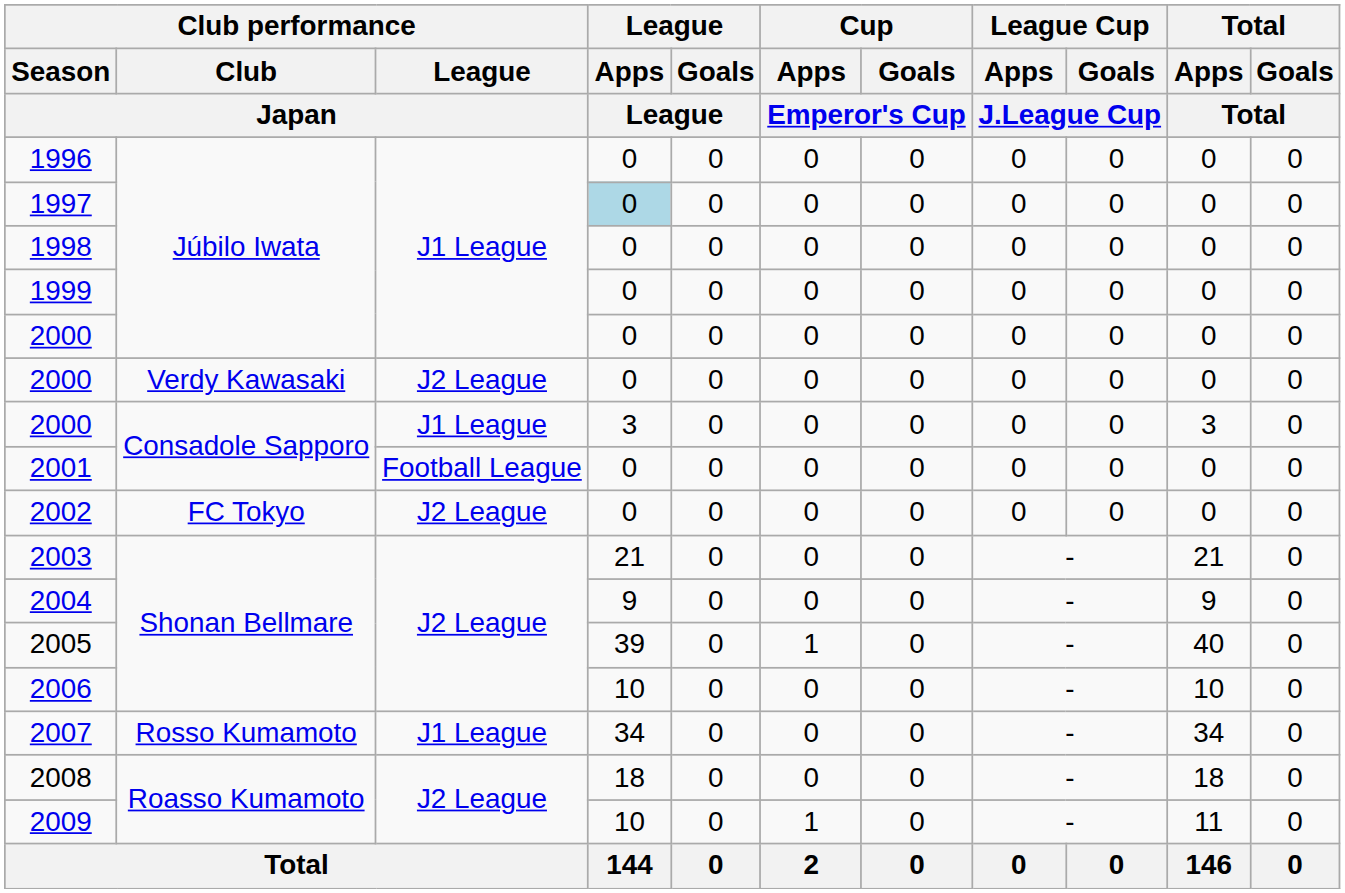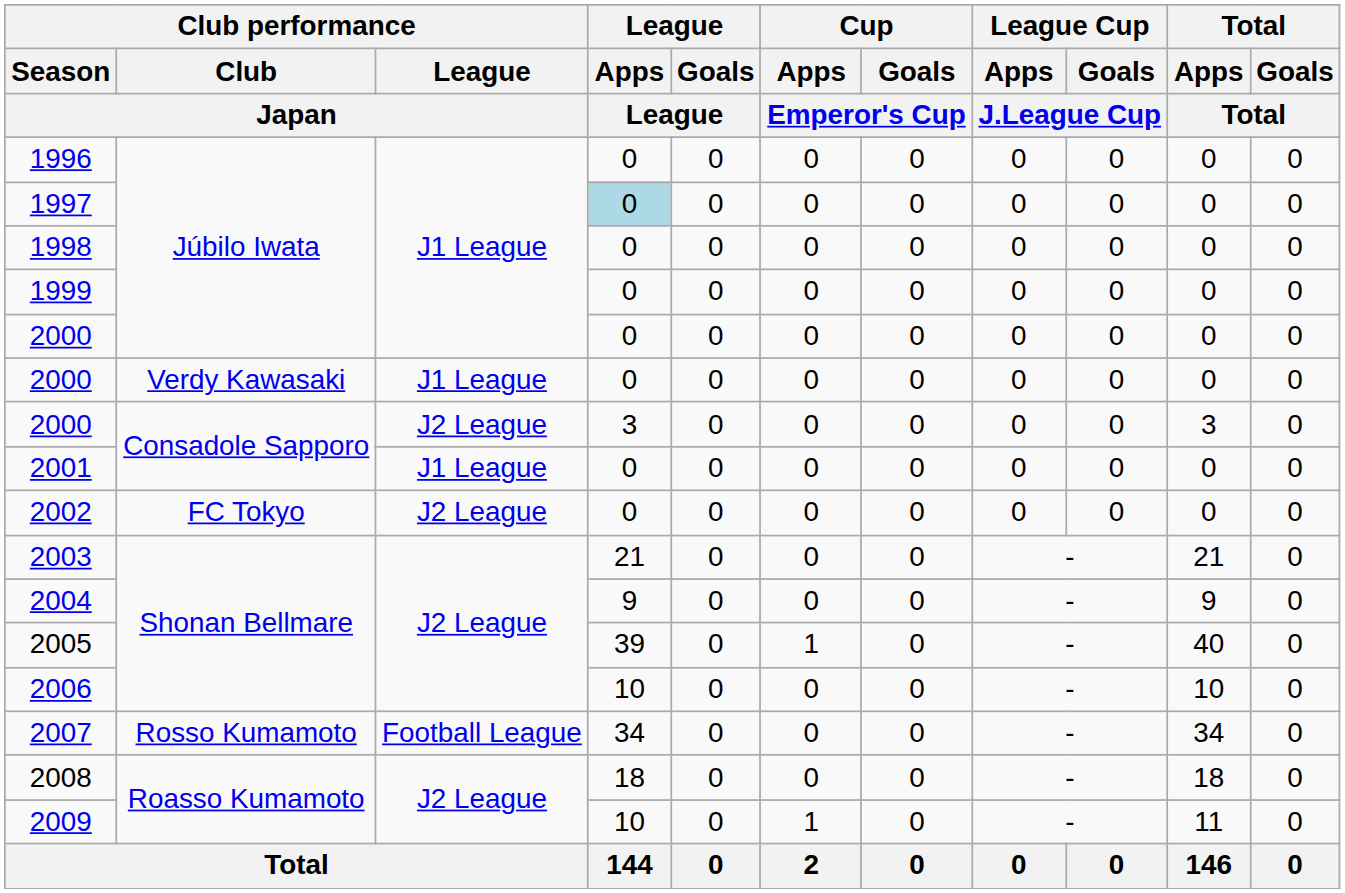2000 / Verdy Kawasaki | Club performance / League / Japan: J2 League -> J1 League
2000 / Consadole Sapporo | Club performance / League / Japan: J1 League -> J2 League
2001 | Club performance / League / Japan: Football League -> J1 League
2007 | Club performance / League / Japan: J1 League -> Football League
